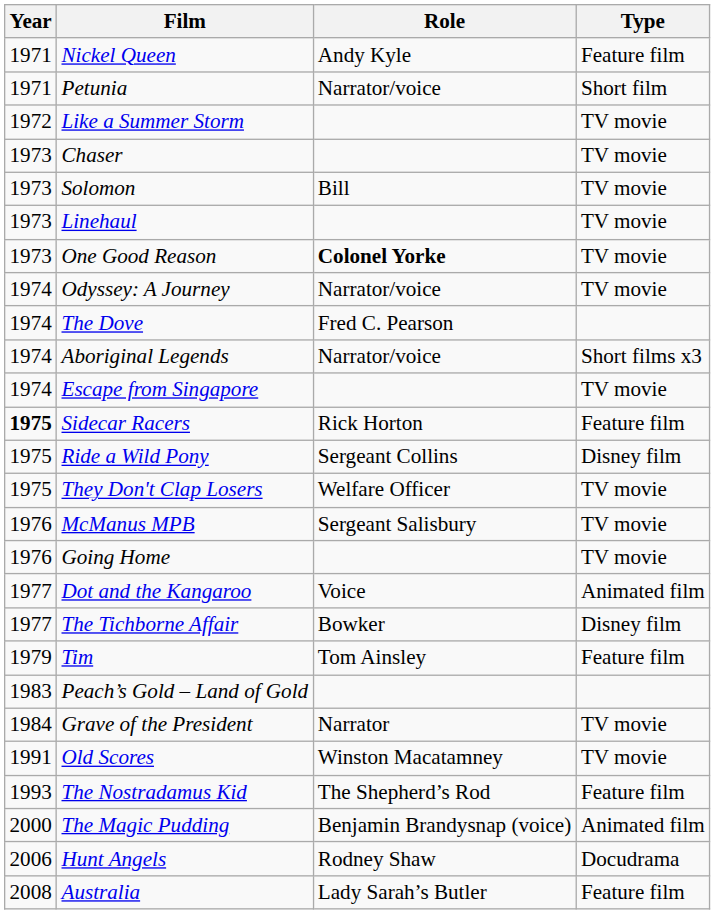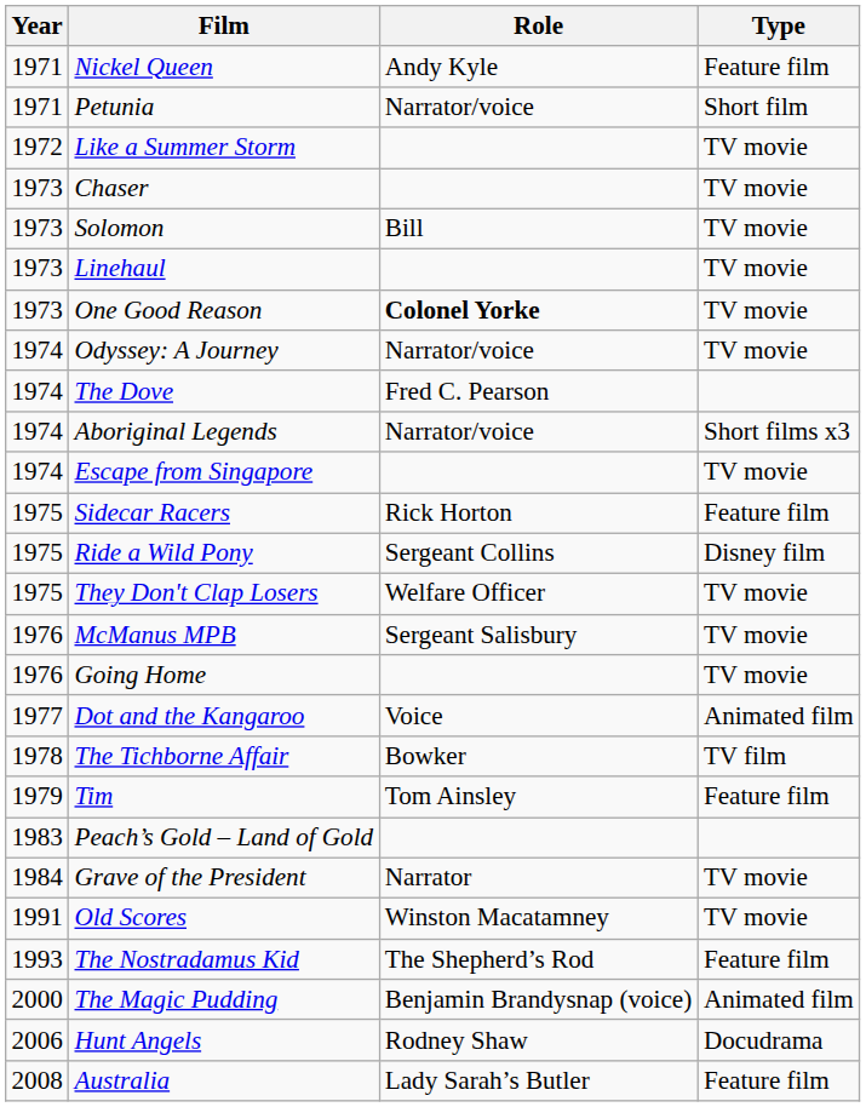Sidecar Racers | Year: bold -> normal
The Tichborne Affair | Year: 1977 -> 1978
The Tichborne Affair | Type: Disney film -> TV film
